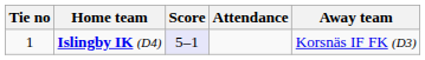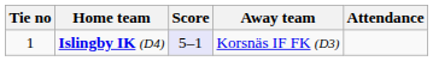columns swapped: Away team <-> Attendance
